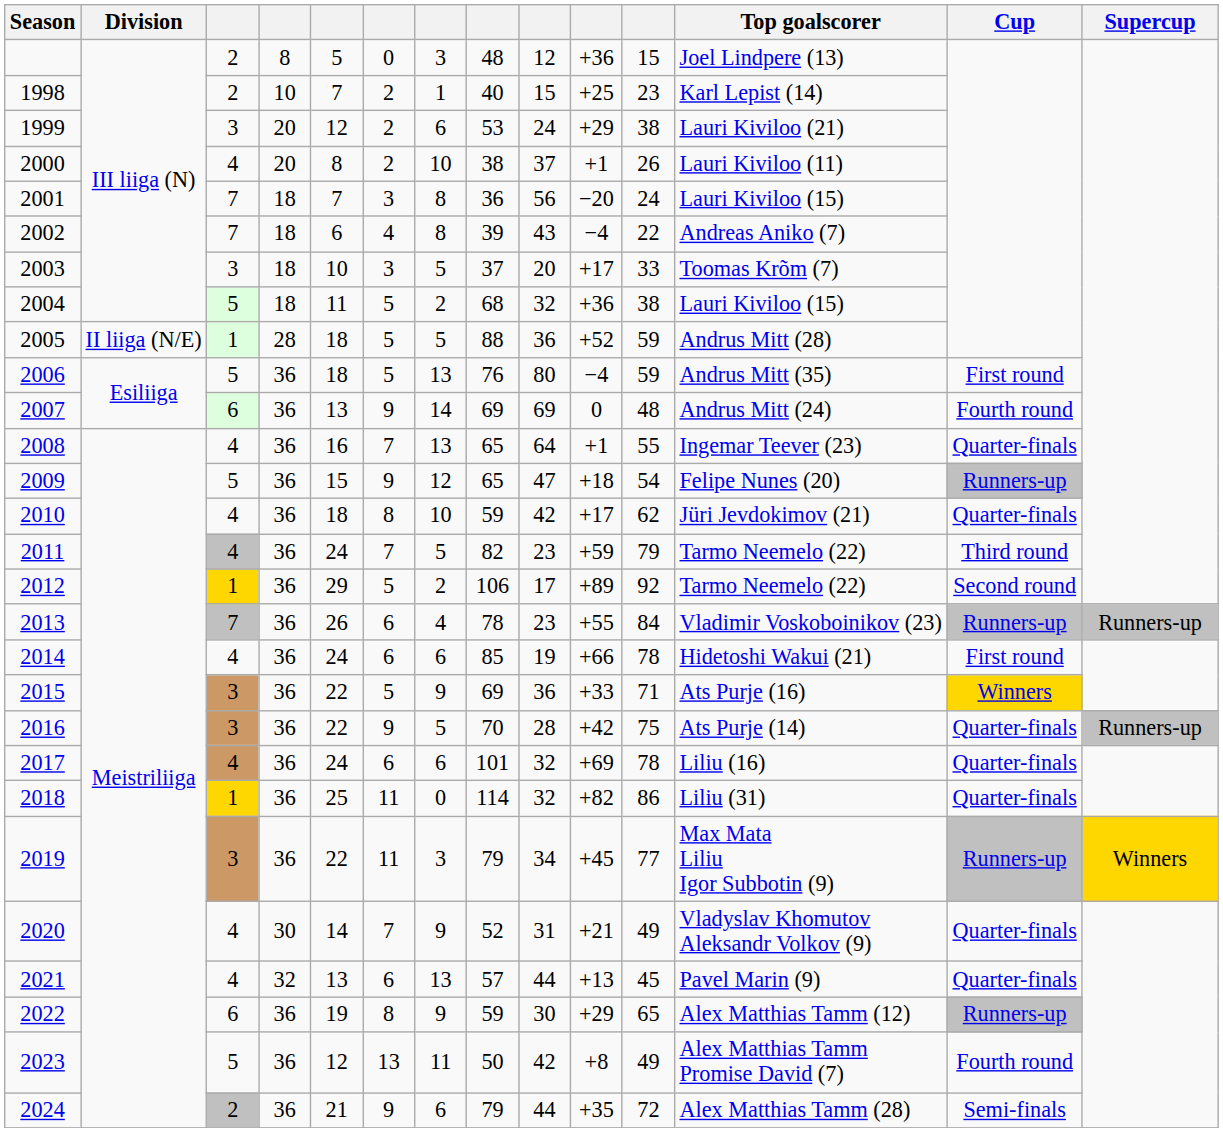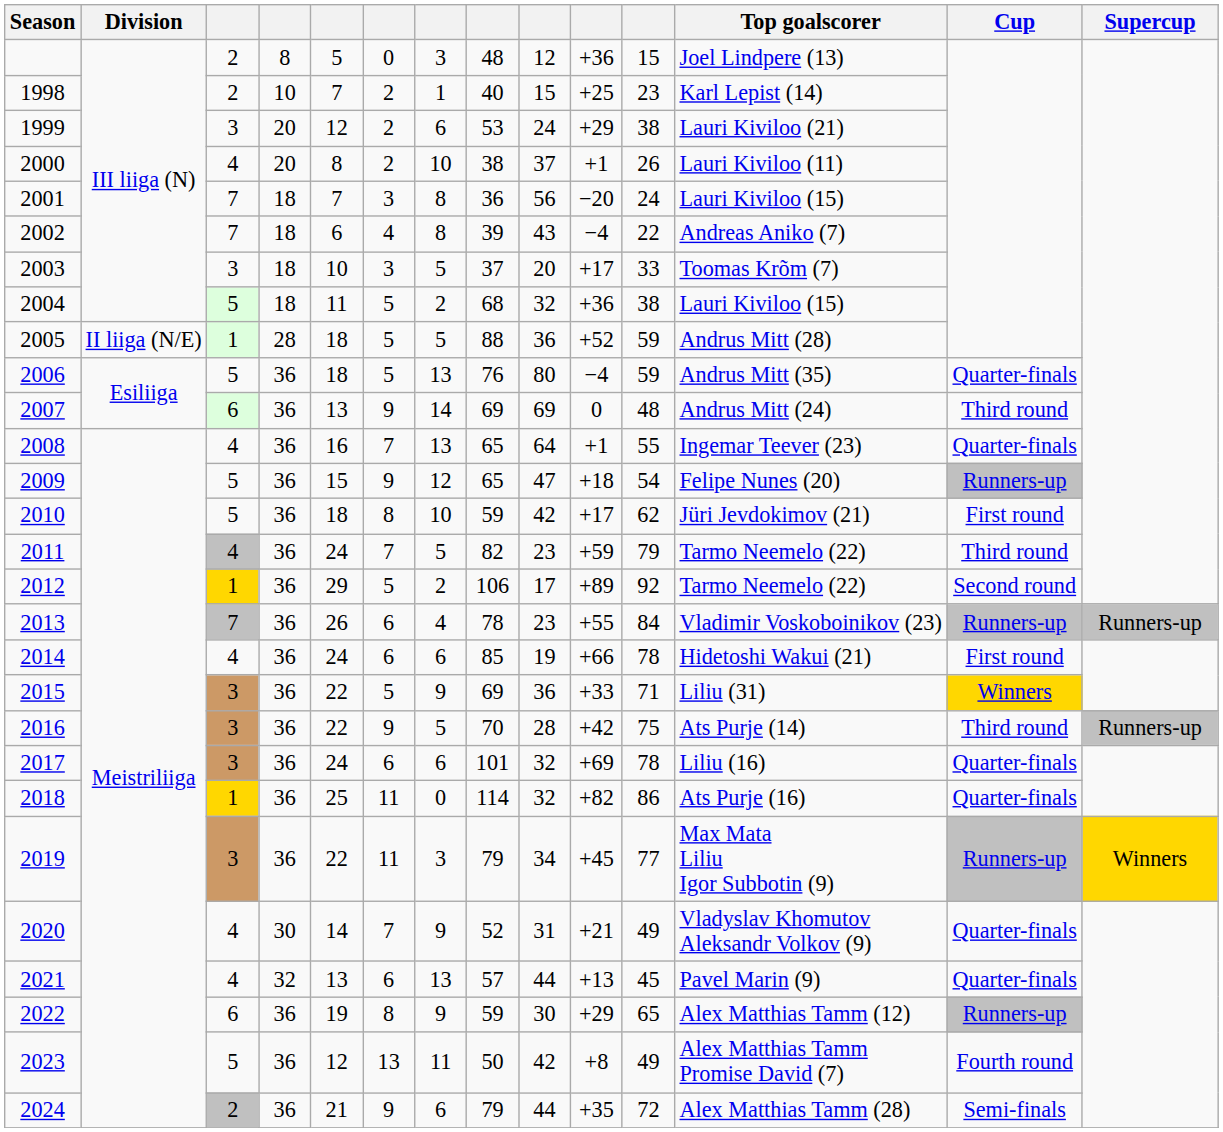2006 | Cup: First round -> Quarter-finals
2007 | Cup: Fourth round -> Third round
2010 | column 3: 4 -> 5
2010 | Cup: Quarter-finals -> First round
2015 | Top goalscorer: Ats Purje (16) -> Liliu (31)
2016 | Cup: Quarter-finals -> Third round
2017 | column 3: 4 -> 3
2018 | Top goalscorer: Liliu (31) -> Ats Purje (16)
